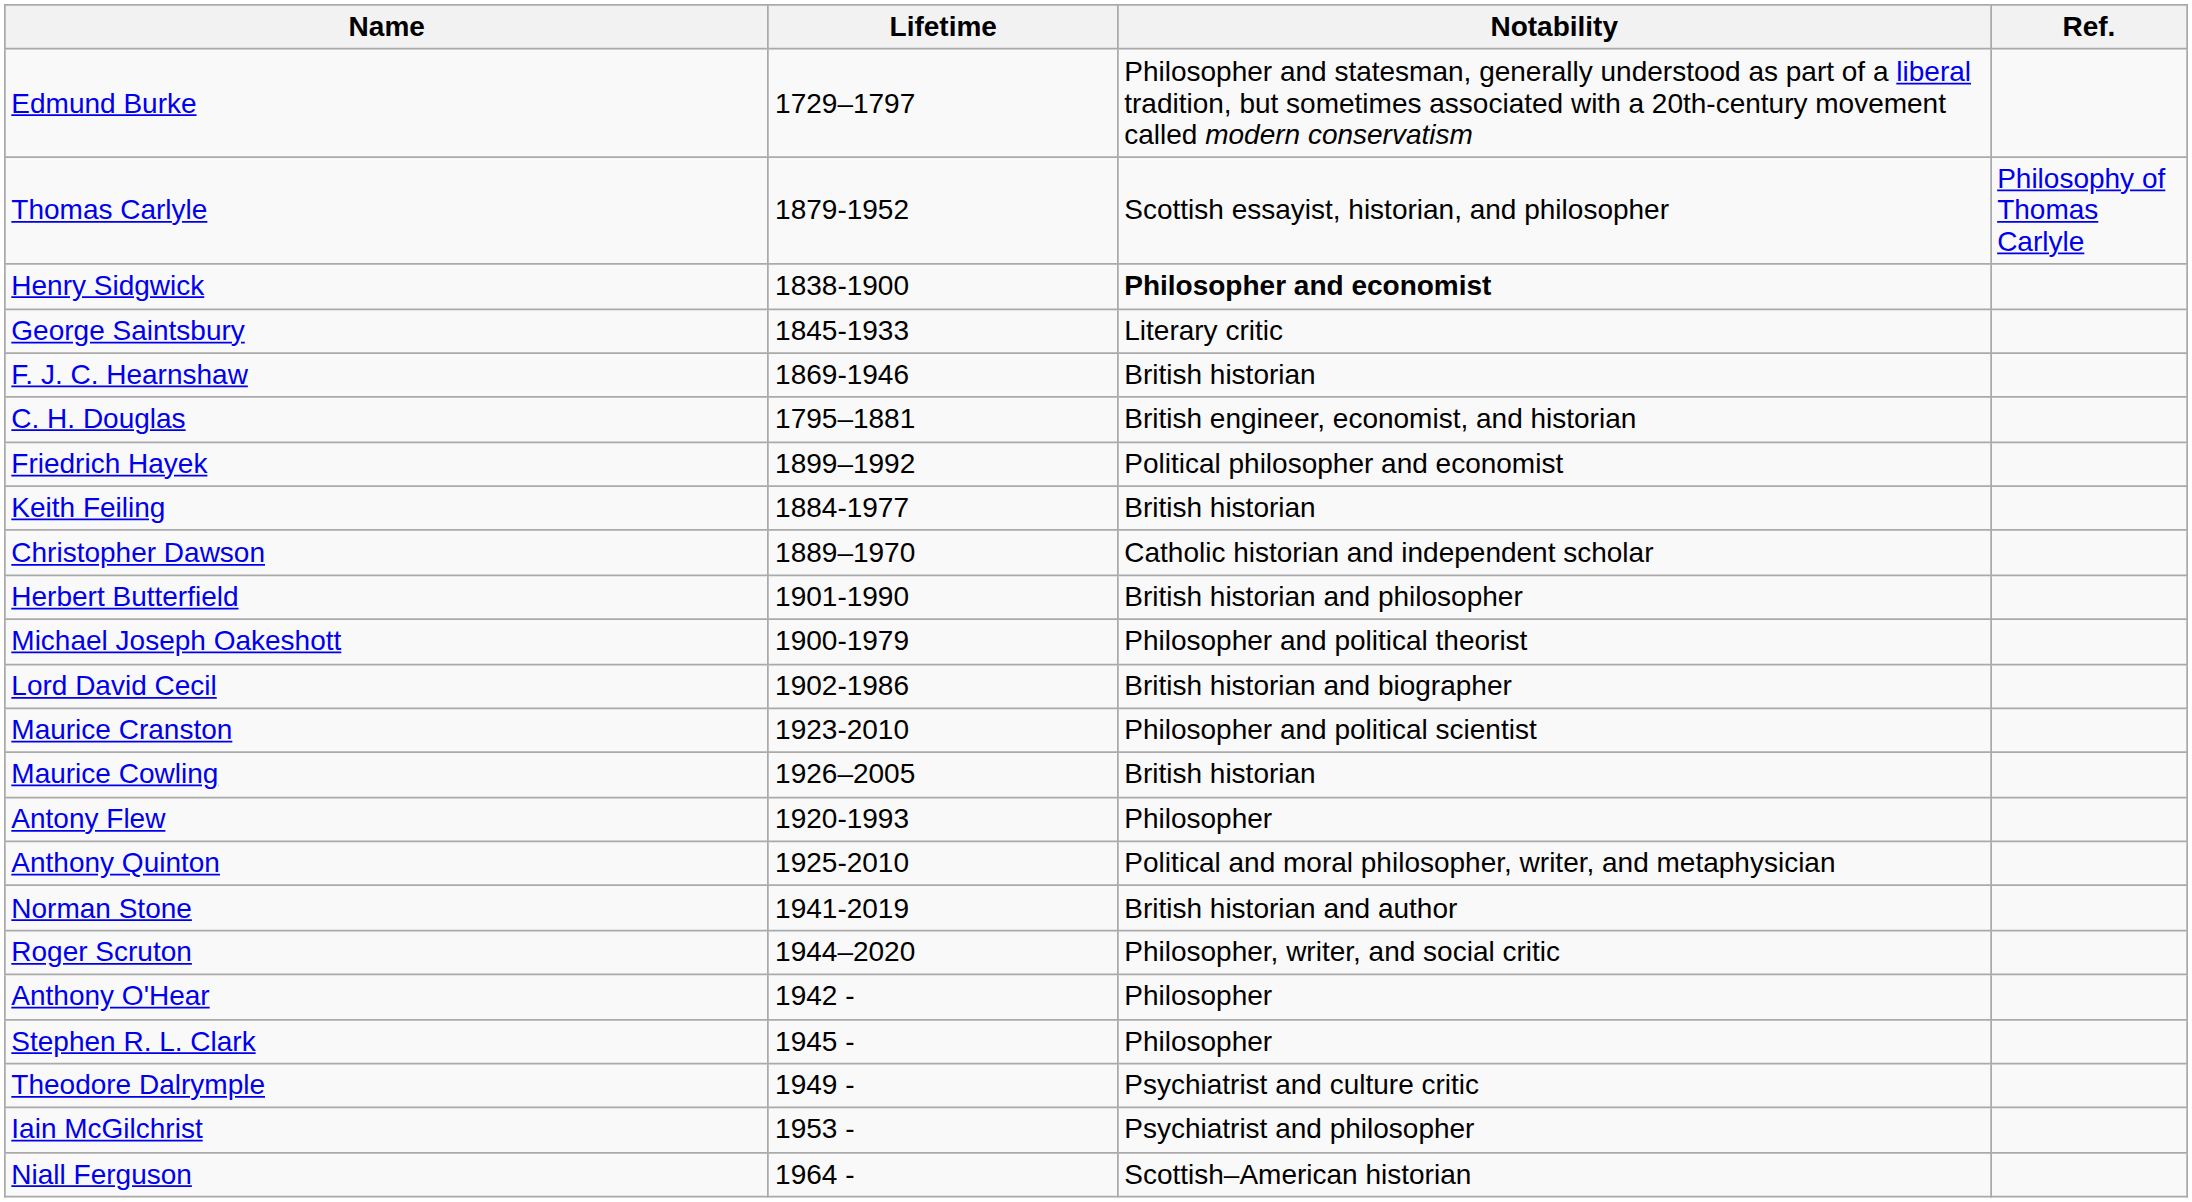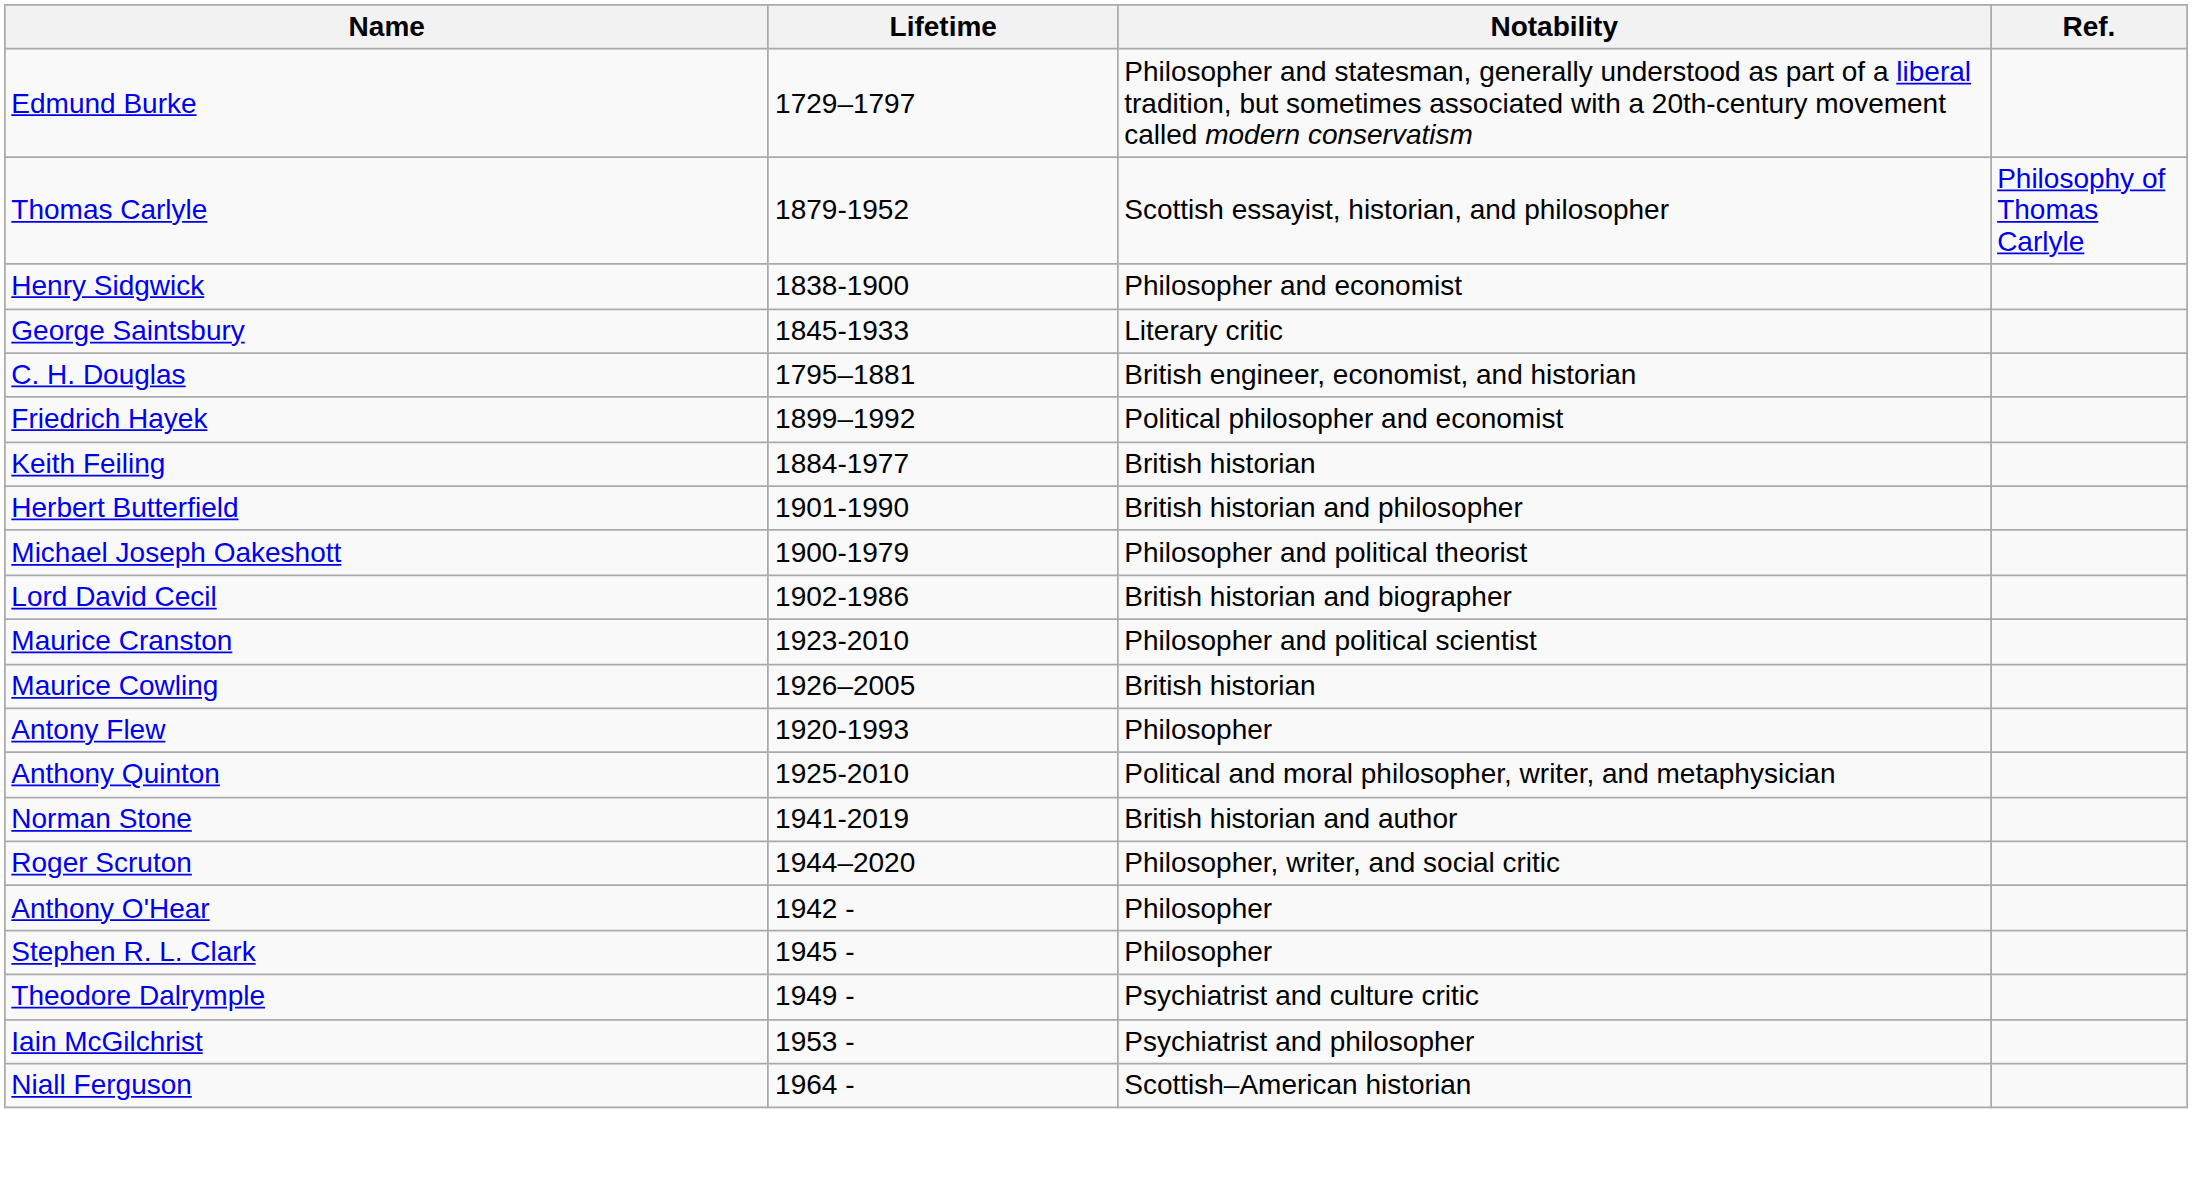Henry Sidgwick | Notability: bold -> normal
- row: F. J. C. Hearnshaw | 1869-1946 | British historian
- row: Christopher Dawson | 1889–1970 | Catholic historian and independent scholar
